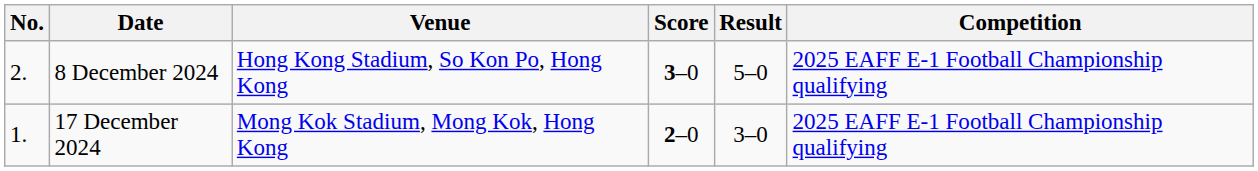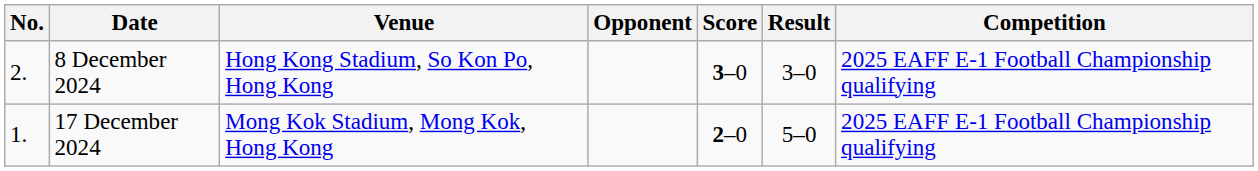+ column: Opponent
8 December 2024 | Result: 5–0 -> 3–0
17 December 2024 | Result: 3–0 -> 5–0
